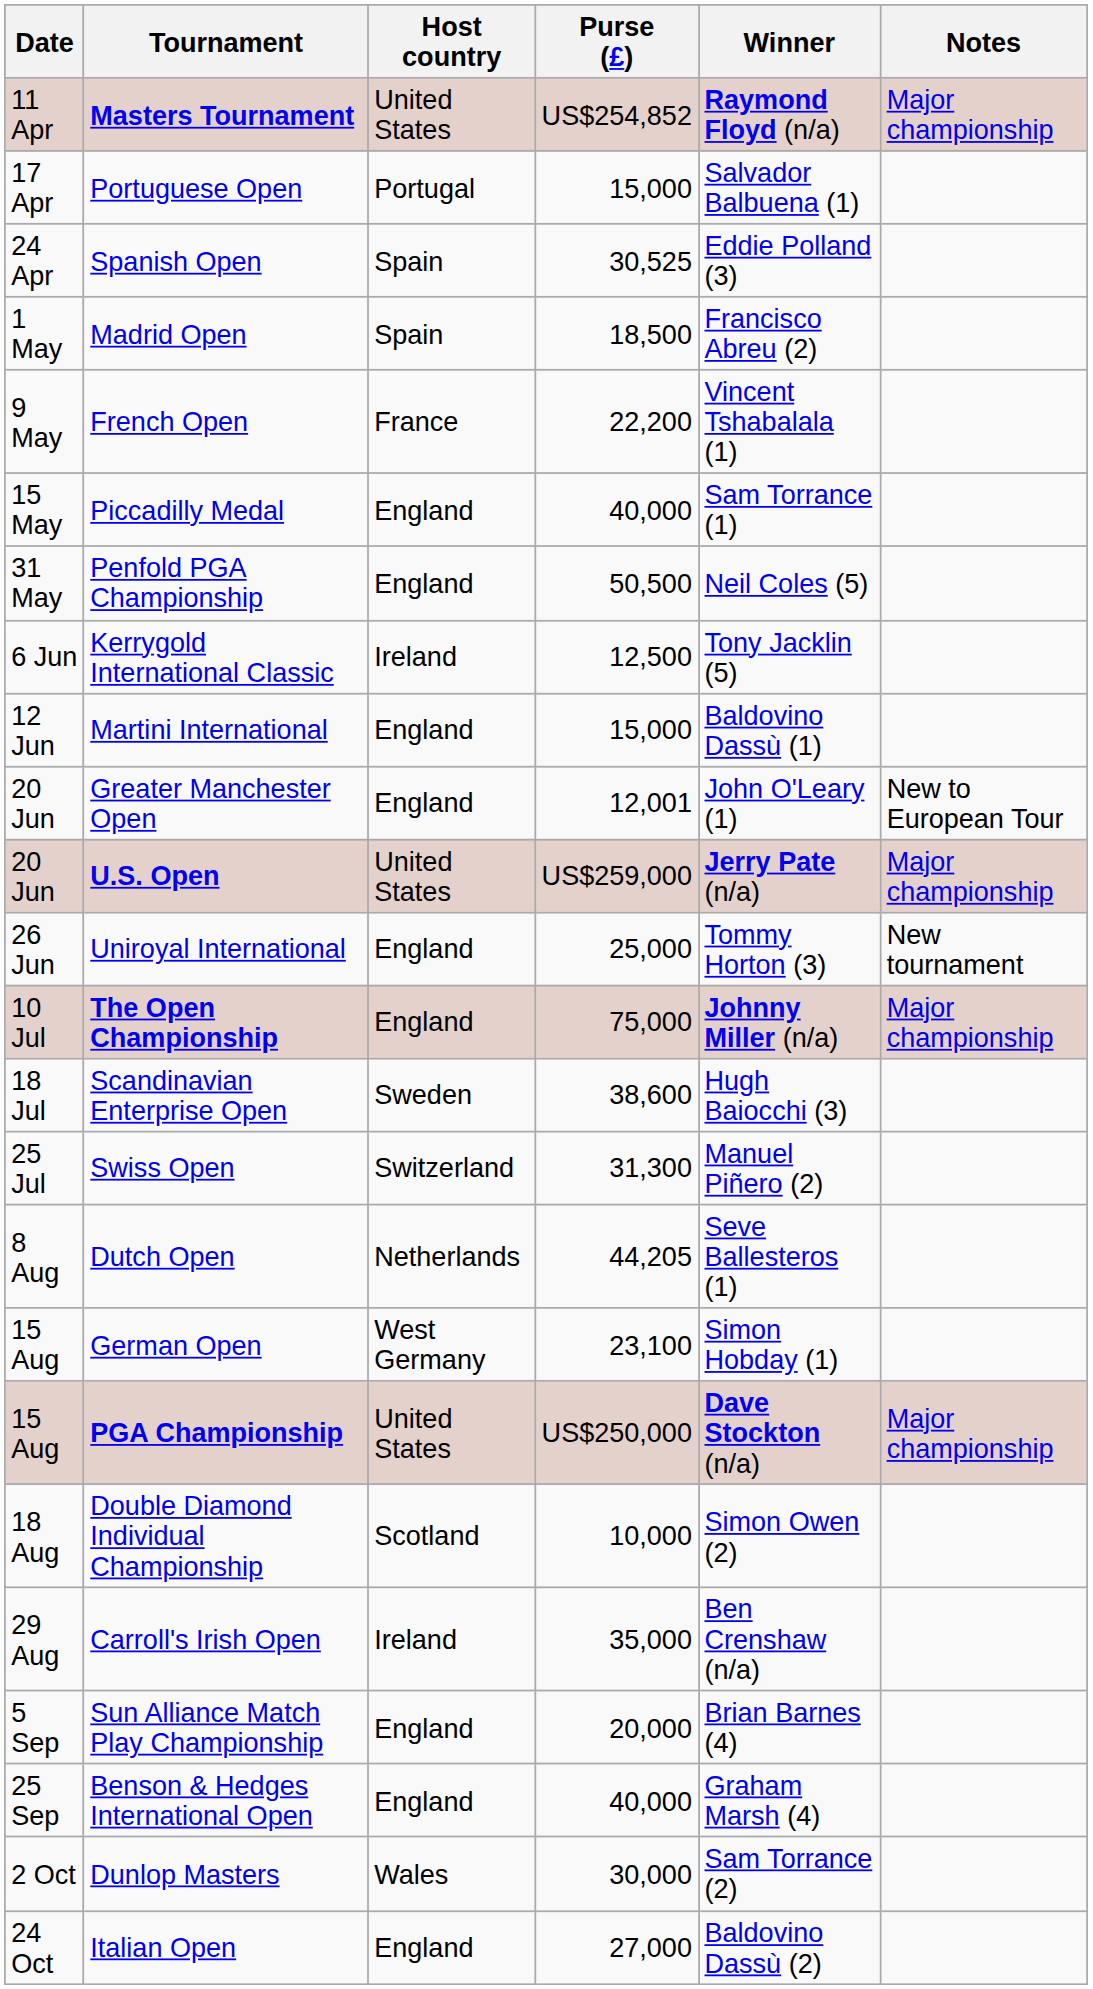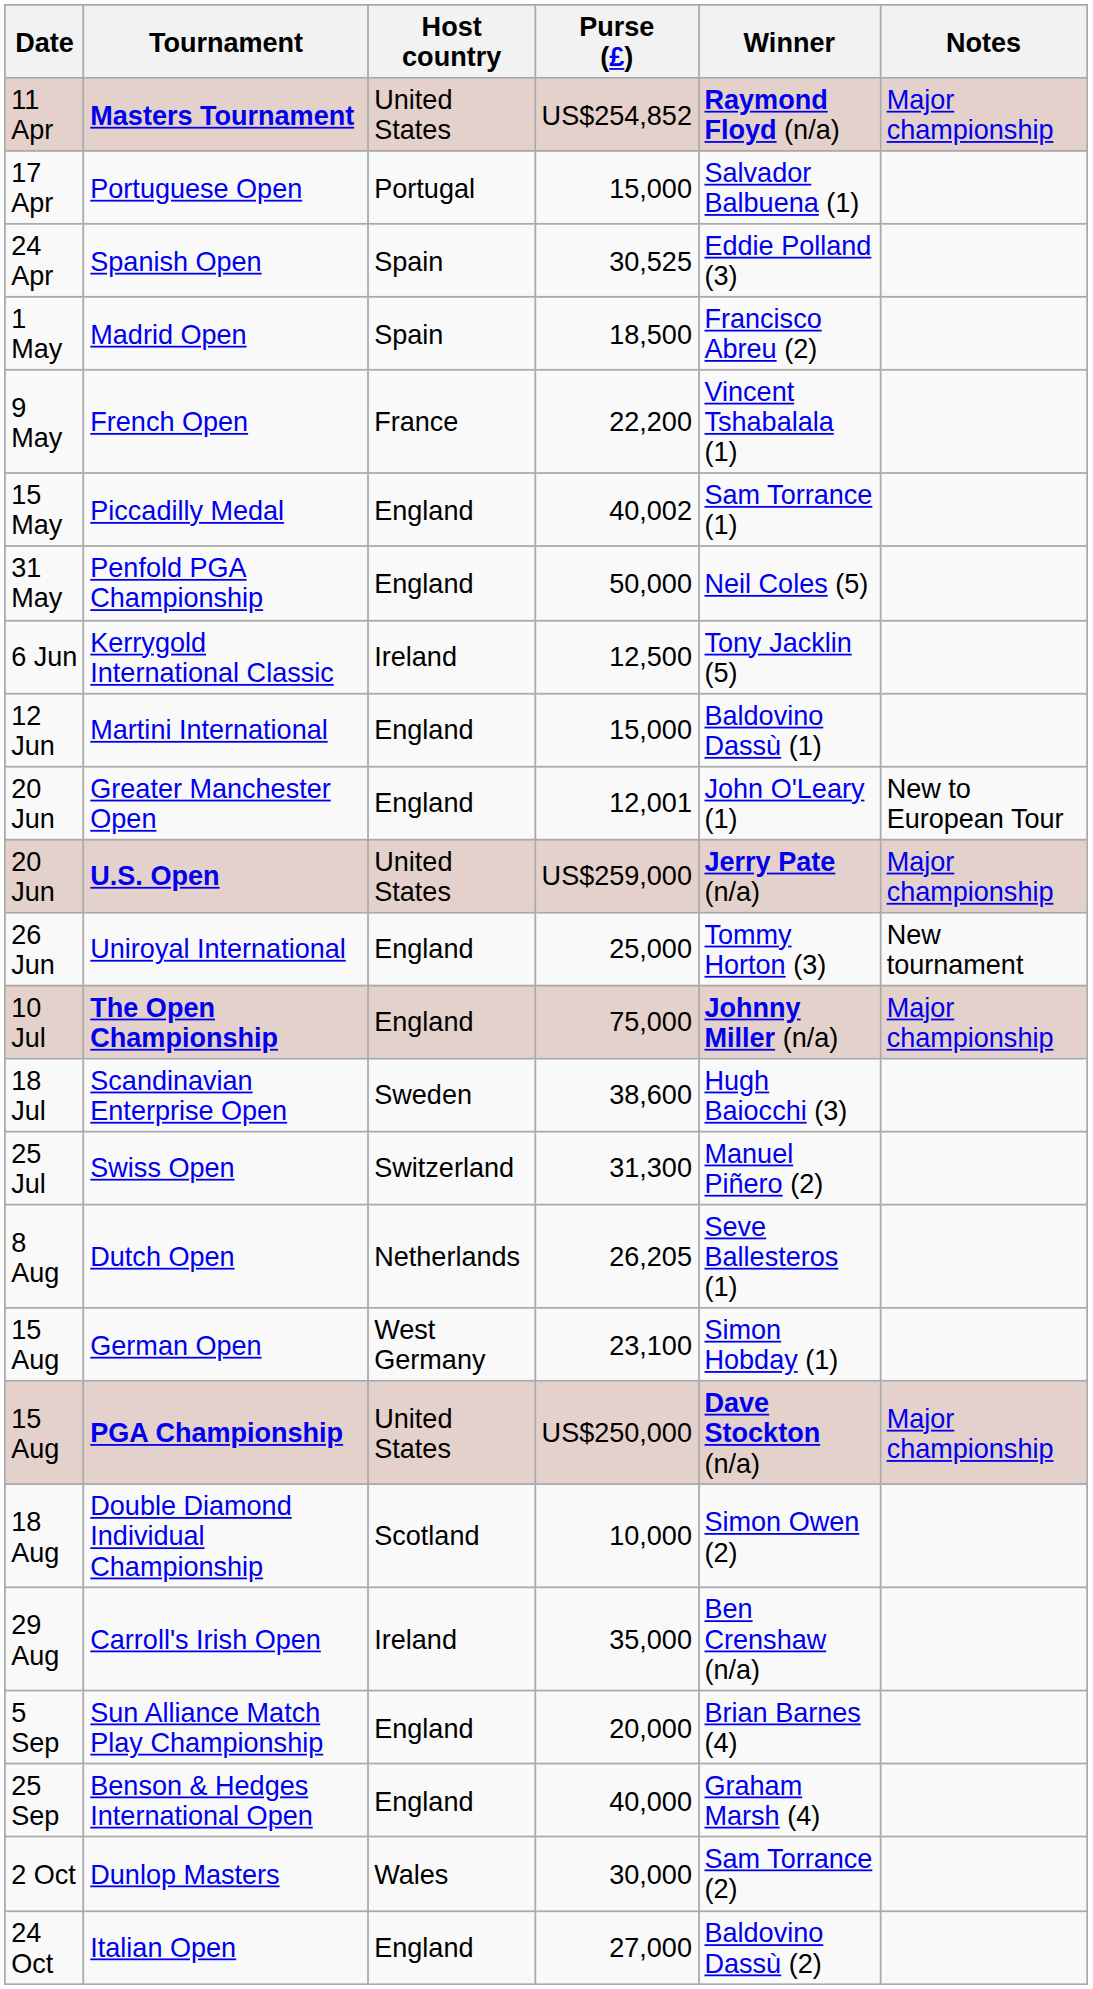Piccadilly Medal | Purse (£): 40,000 -> 40,002
Penfold PGA Championship | Purse (£): 50,500 -> 50,000
Dutch Open | Purse (£): 44,205 -> 26,205
